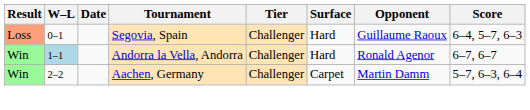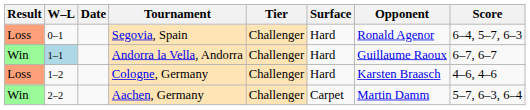Segovia, Spain | Opponent: Guillaume Raoux -> Ronald Agenor
Andorra la Vella, Andorra | Opponent: Ronald Agenor -> Guillaume Raoux
+ row: Loss | 1–2 | Cologne, Germany | Challenger | Hard | Karsten Braasch | 4–6, 4–6
